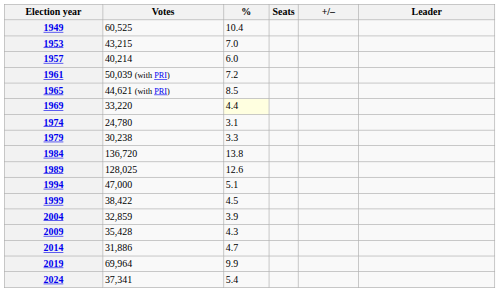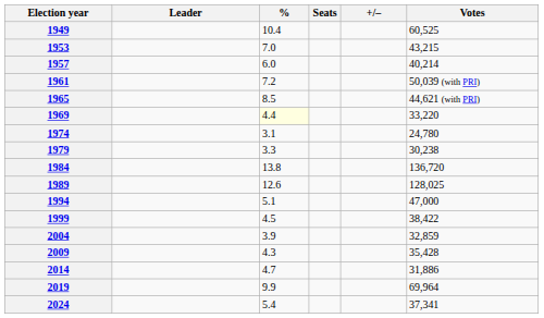columns swapped: Votes <-> Leader
